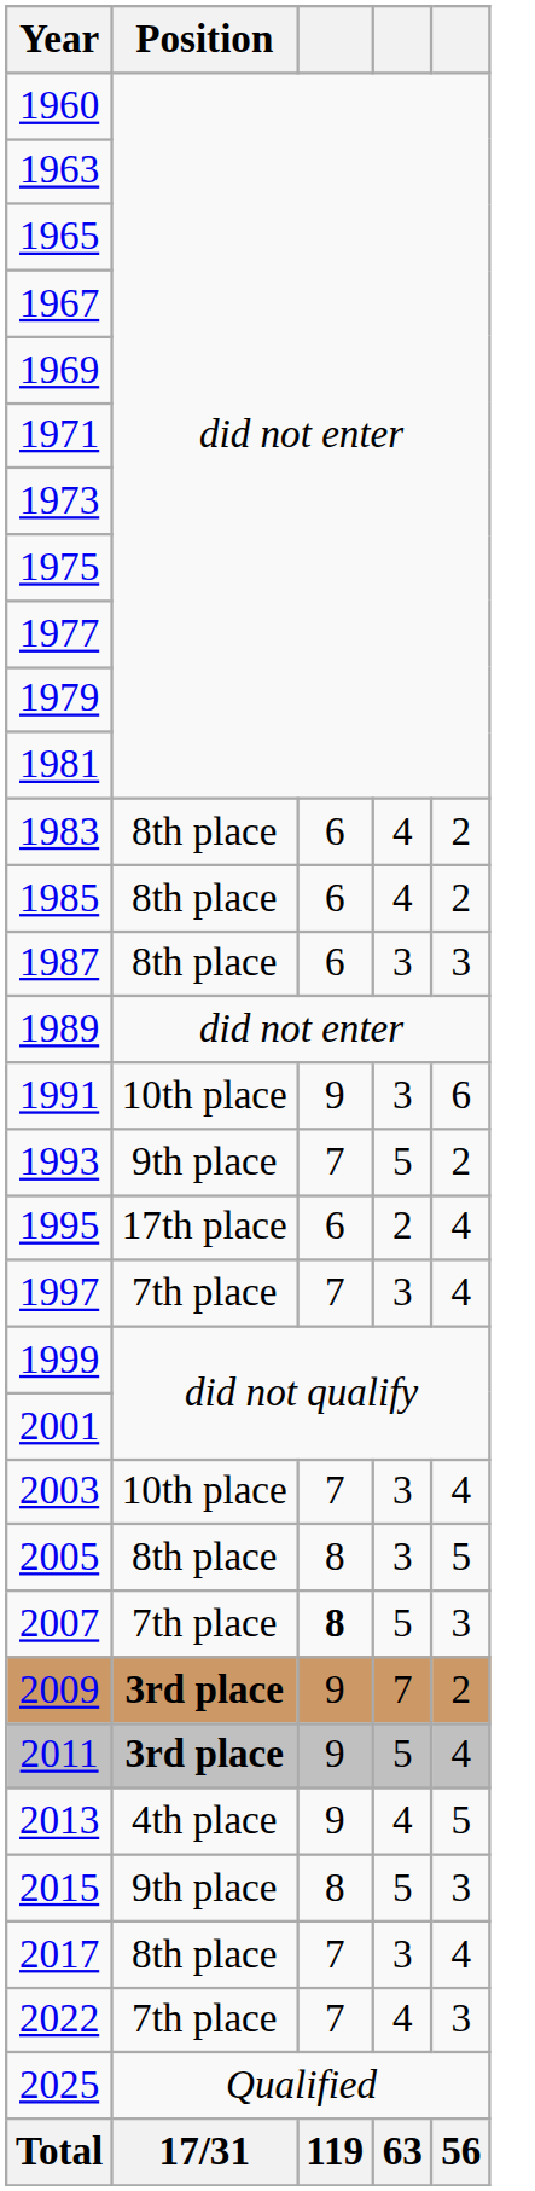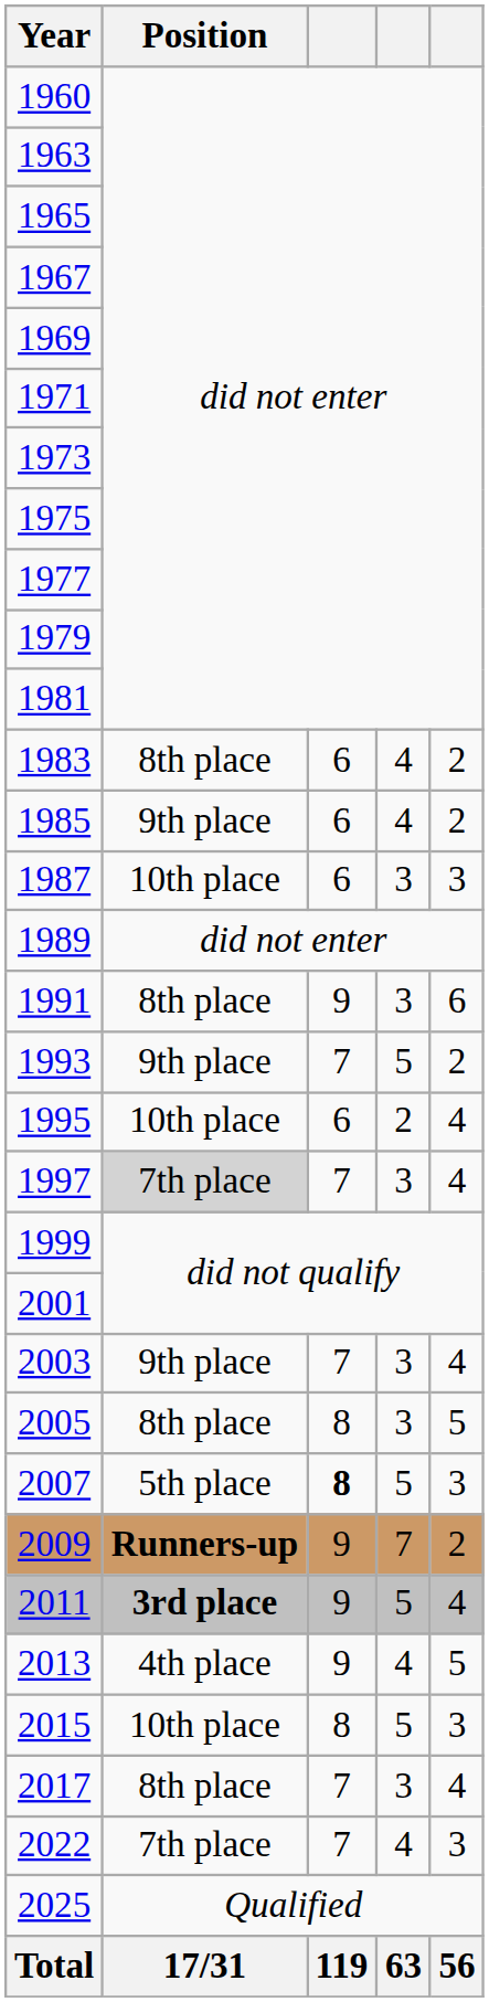1985 | Position: 8th place -> 9th place
1987 | Position: 8th place -> 10th place
1991 | Position: 10th place -> 8th place
1995 | Position: 17th place -> 10th place
1997 | Position: no background -> lightgrey background
2003 | Position: 10th place -> 9th place
2007 | Position: 7th place -> 5th place
2009 | Position: 3rd place -> Runners-up
2015 | Position: 9th place -> 10th place
